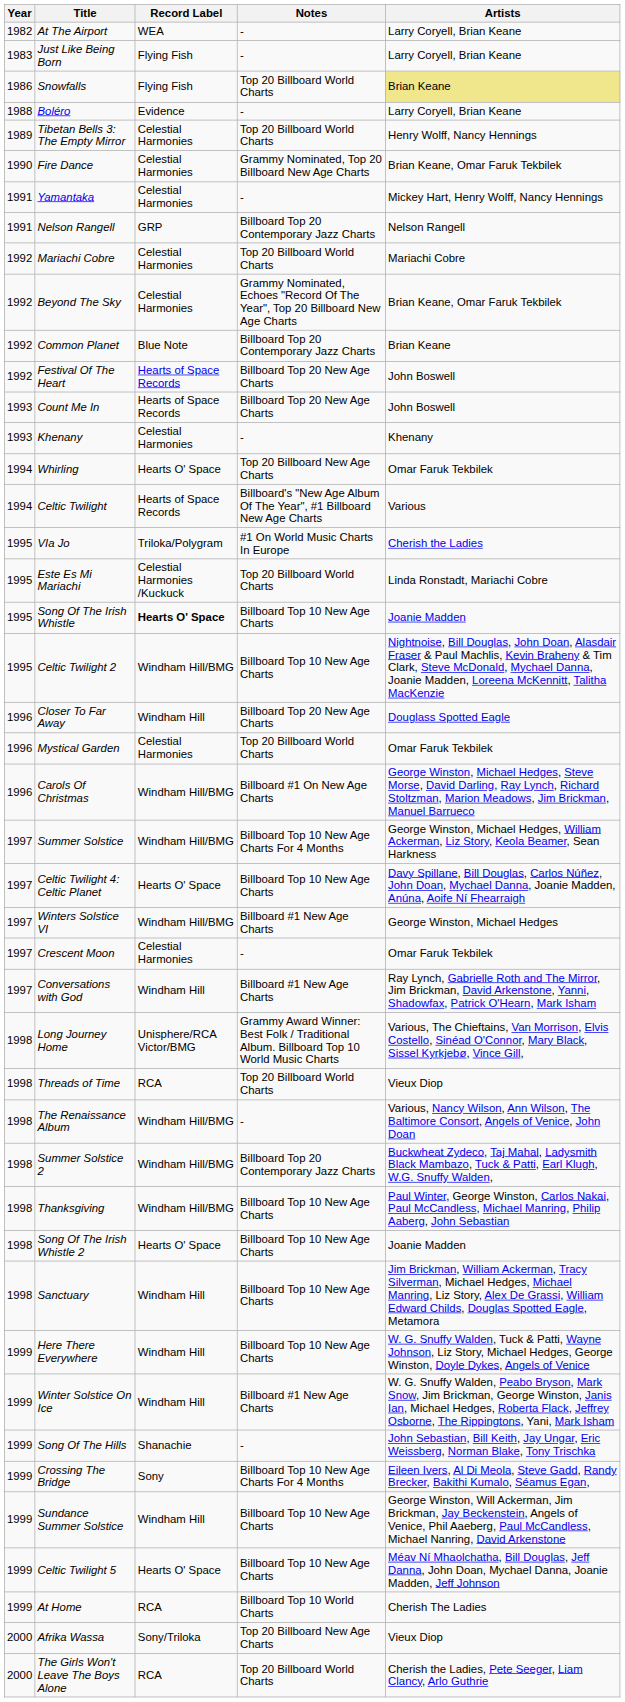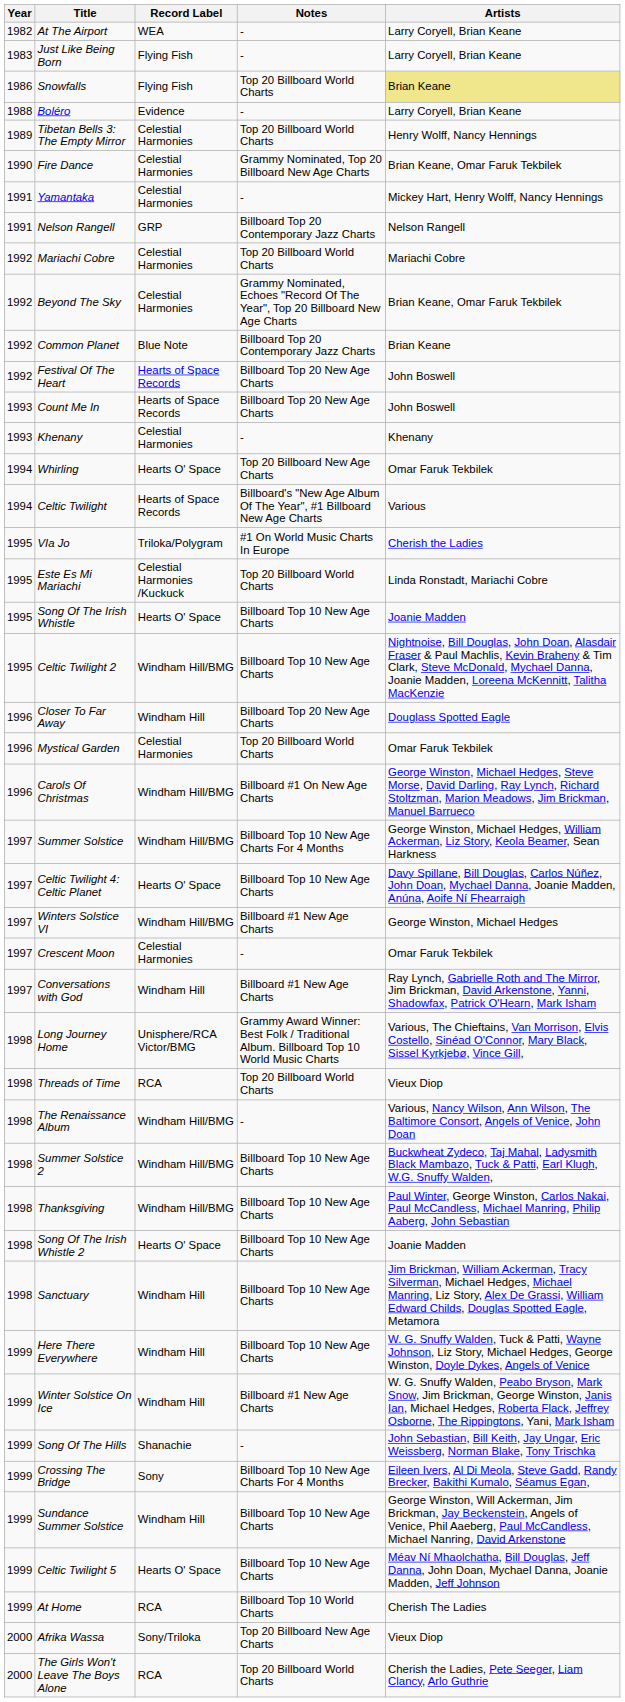Song Of The Irish Whistle | Record Label: bold -> normal
Summer Solstice 2 | Notes: Billboard Top 20 Contemporary Jazz Charts -> Billboard Top 10 New Age Charts
